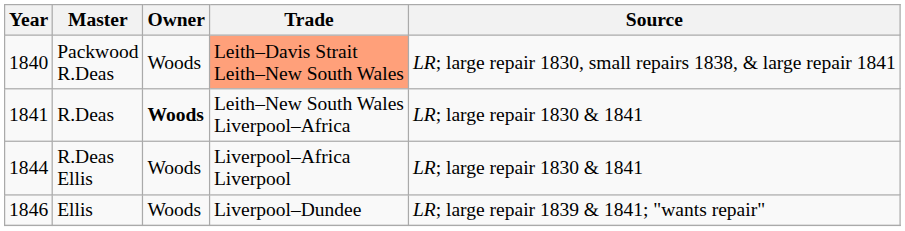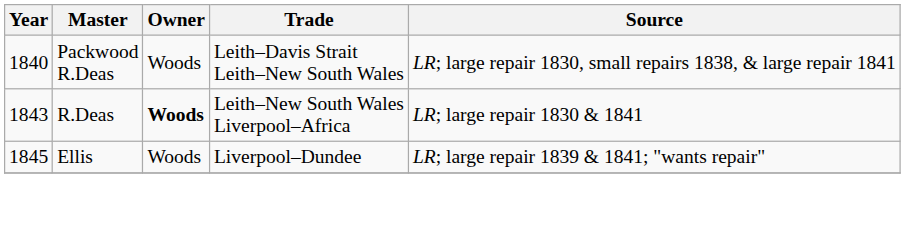Packwood R.Deas | Trade: lightsalmon background -> no background
R.Deas | Year: 1841 -> 1843
- row: 1844 | R.Deas Ellis | Woods | Liverpool–Africa Liverpool | LR; large repair 1830 & 1841
Ellis | Year: 1846 -> 1845
